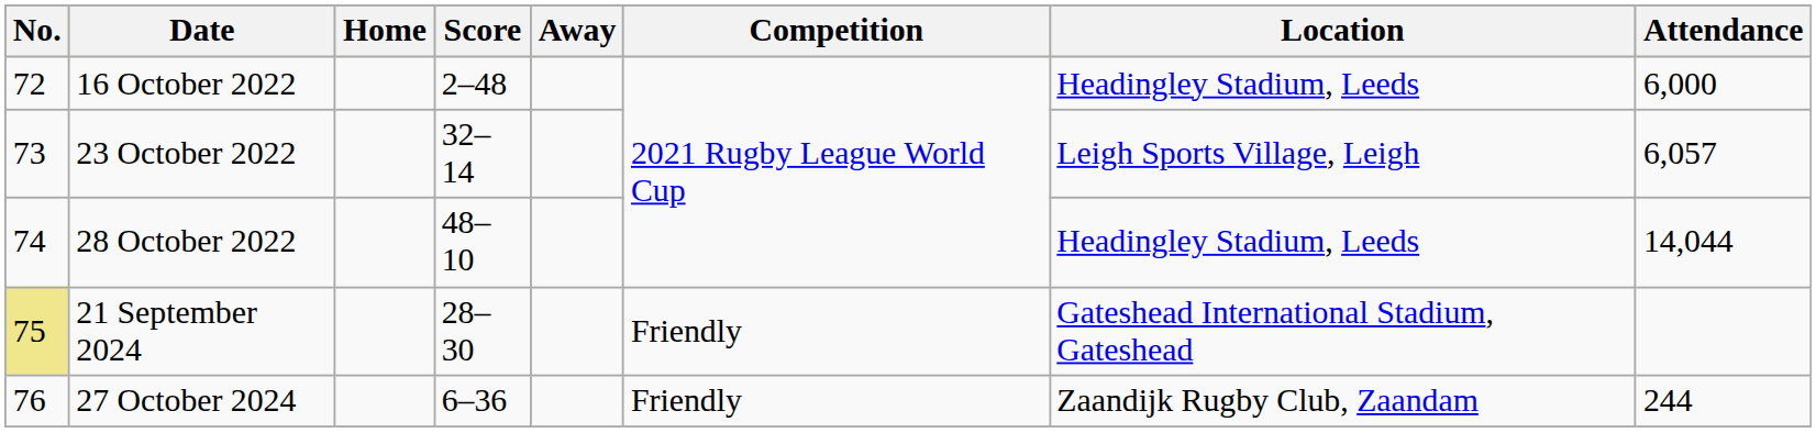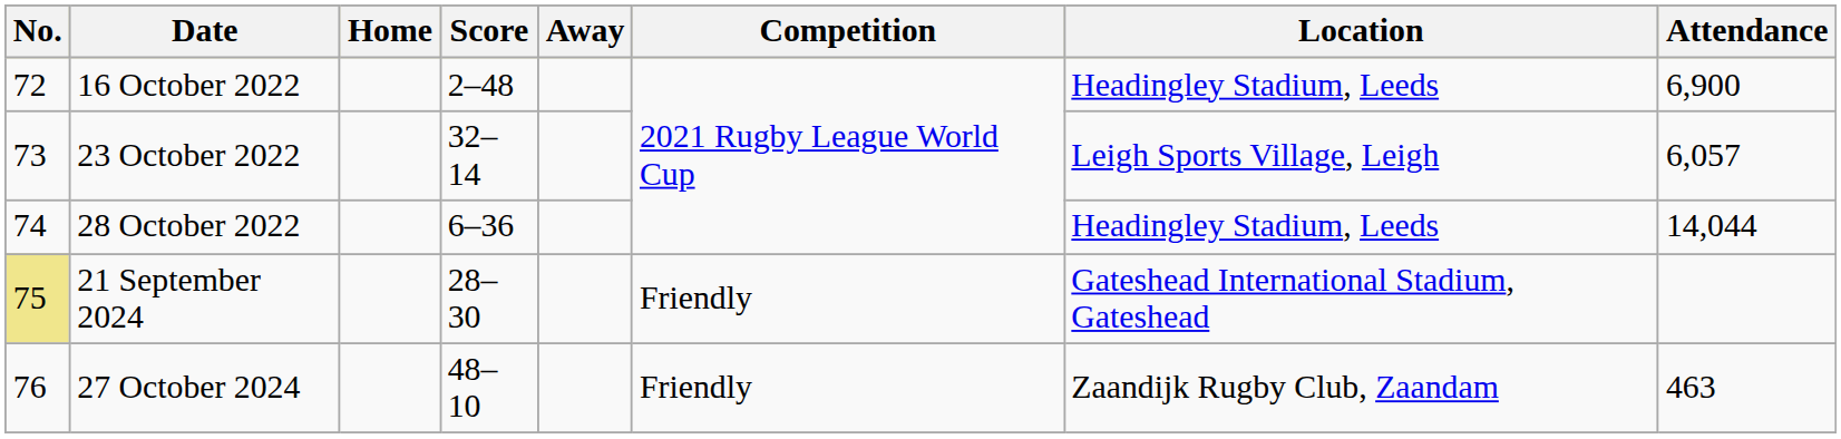16 October 2022 | Attendance: 6,000 -> 6,900
28 October 2022 | Score: 48–10 -> 6–36
27 October 2024 | Score: 6–36 -> 48–10
27 October 2024 | Attendance: 244 -> 463
